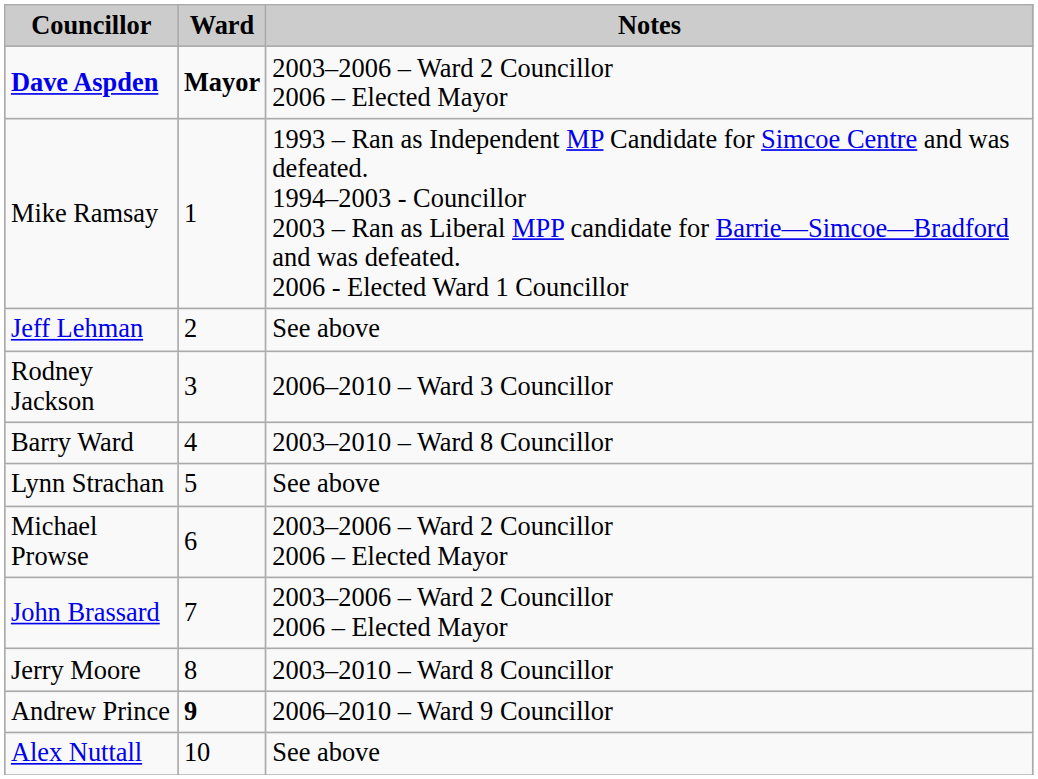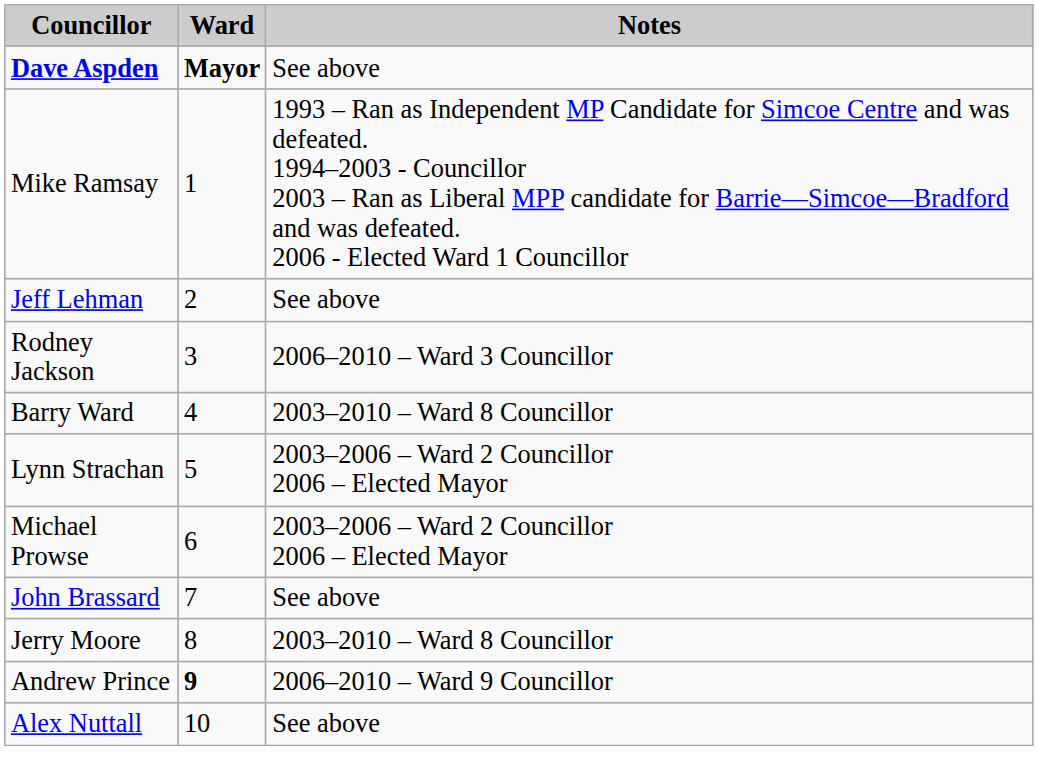Dave Aspden | Notes: 2003–2006 – Ward 2 Councillor 2006 – Elected Mayor -> See above
Lynn Strachan | Notes: See above -> 2003–2006 – Ward 2 Councillor 2006 – Elected Mayor
John Brassard | Notes: 2003–2006 – Ward 2 Councillor 2006 – Elected Mayor -> See above
